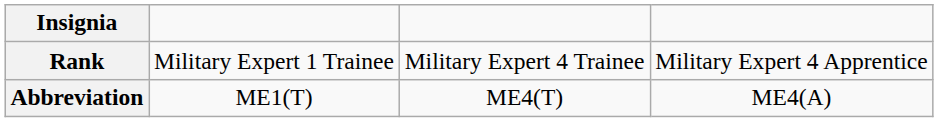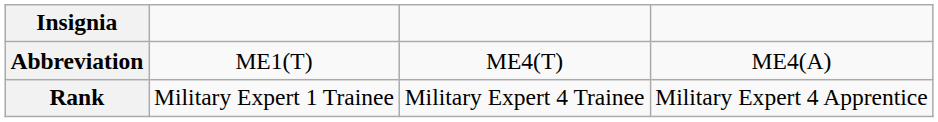rows swapped: Rank <-> Abbreviation
